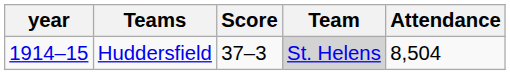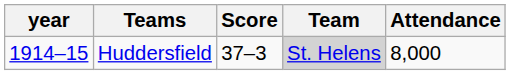Huddersfield | Attendance: 8,504 -> 8,000
